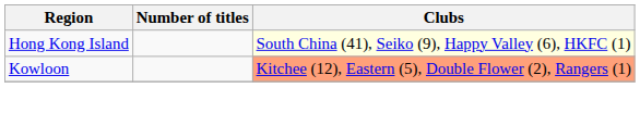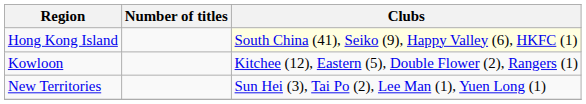Kowloon | Clubs: lightsalmon background -> no background
+ row: New Territories | Sun Hei (3), Tai Po (2), Lee Man (1), Yuen Long (1)
